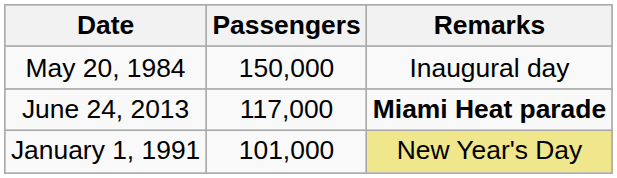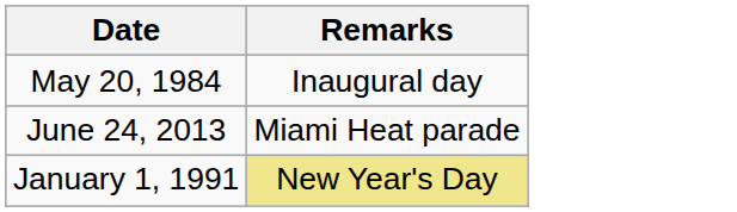- column: Passengers | 150,000 | 117,000 | 101,000
June 24, 2013 | Remarks: bold -> normal
